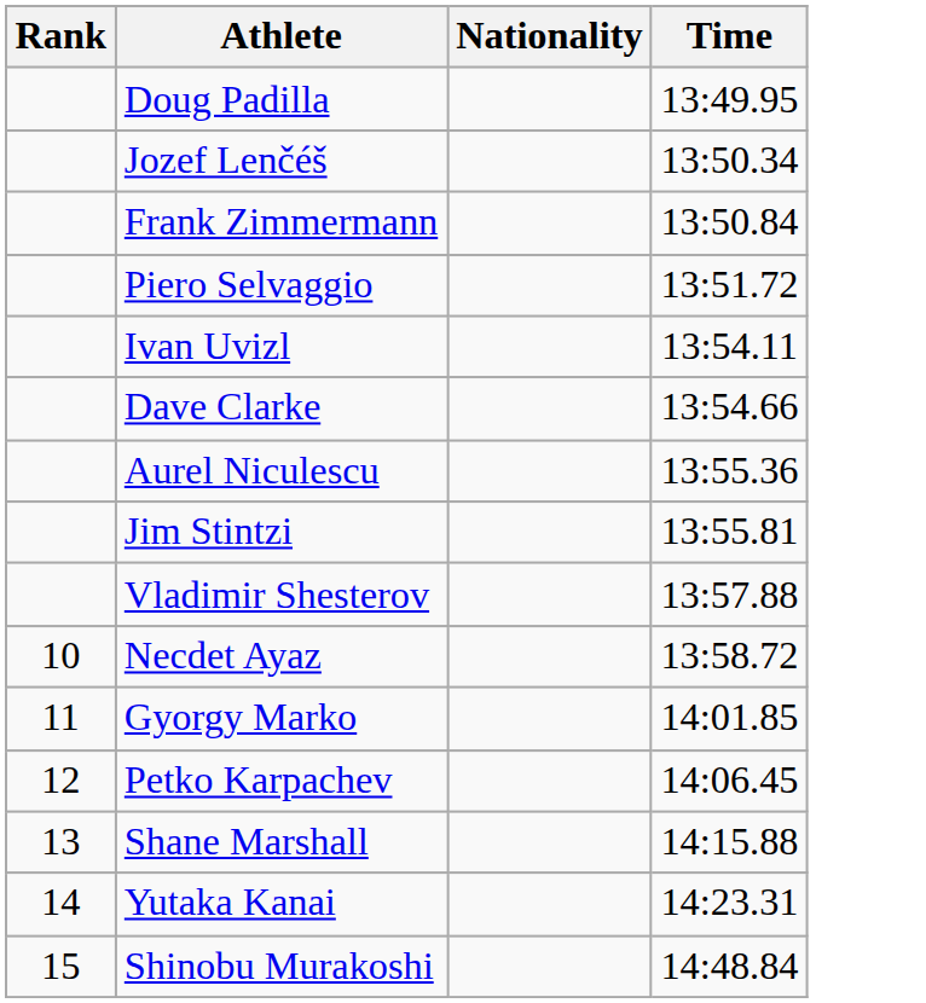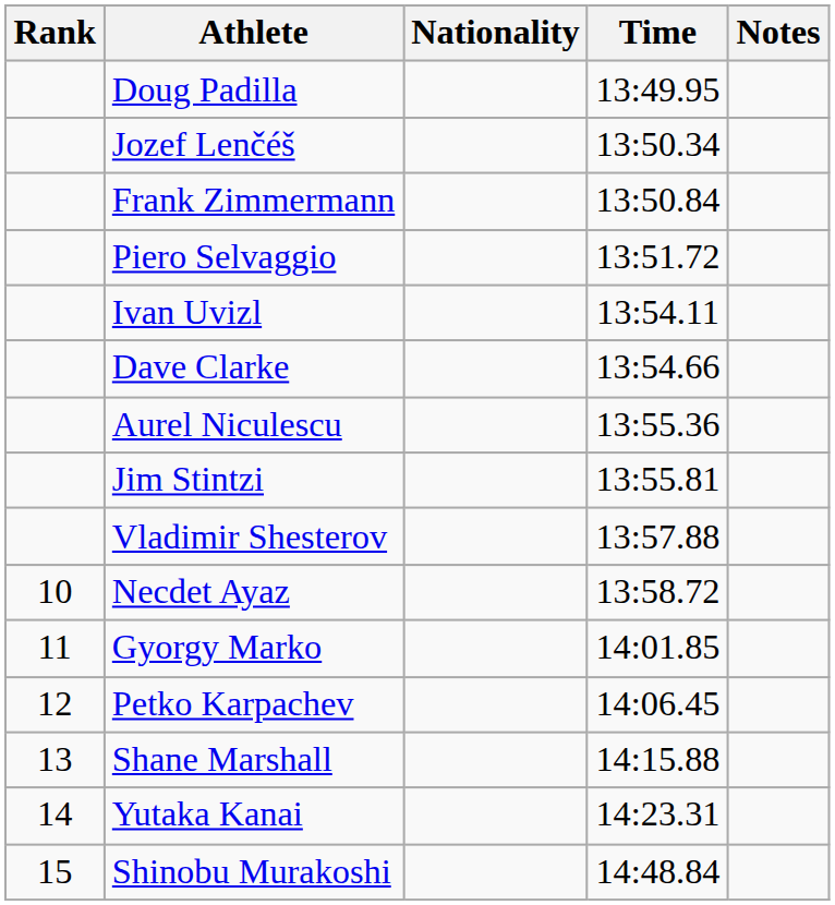+ column: Notes
